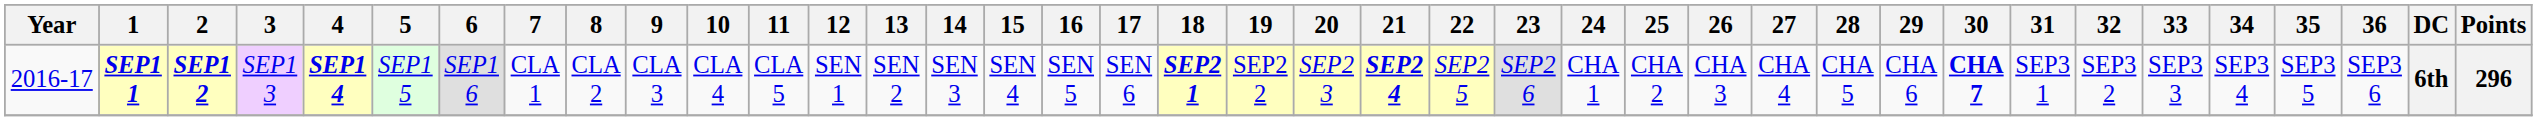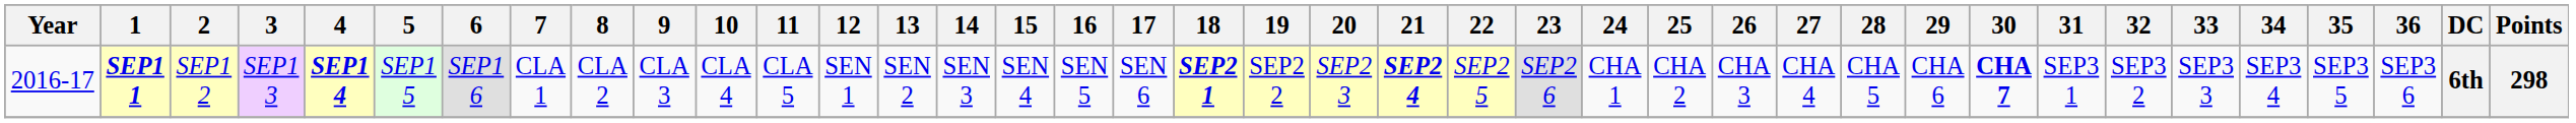SEP1 1 | 2: bold -> normal
SEP1 1 | Points: 296 -> 298
